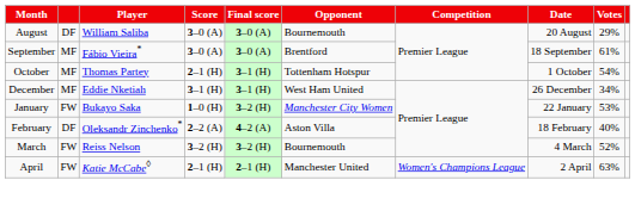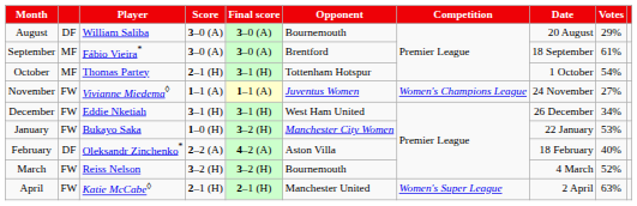+ row: November | FW | Vivianne Miedema◊ | 1–1 (A) | 1–1 (A) | Juventus Women | Women's Champions League | 24 November | 27%
December | column 2: MF -> FW
April | Competition: Women's Champions League -> Women's Super League
